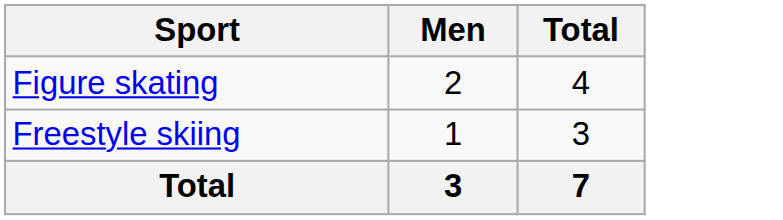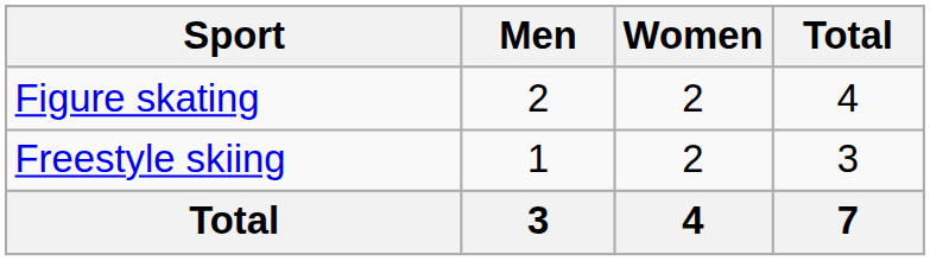+ column: Women | 2 | 2 | 4
